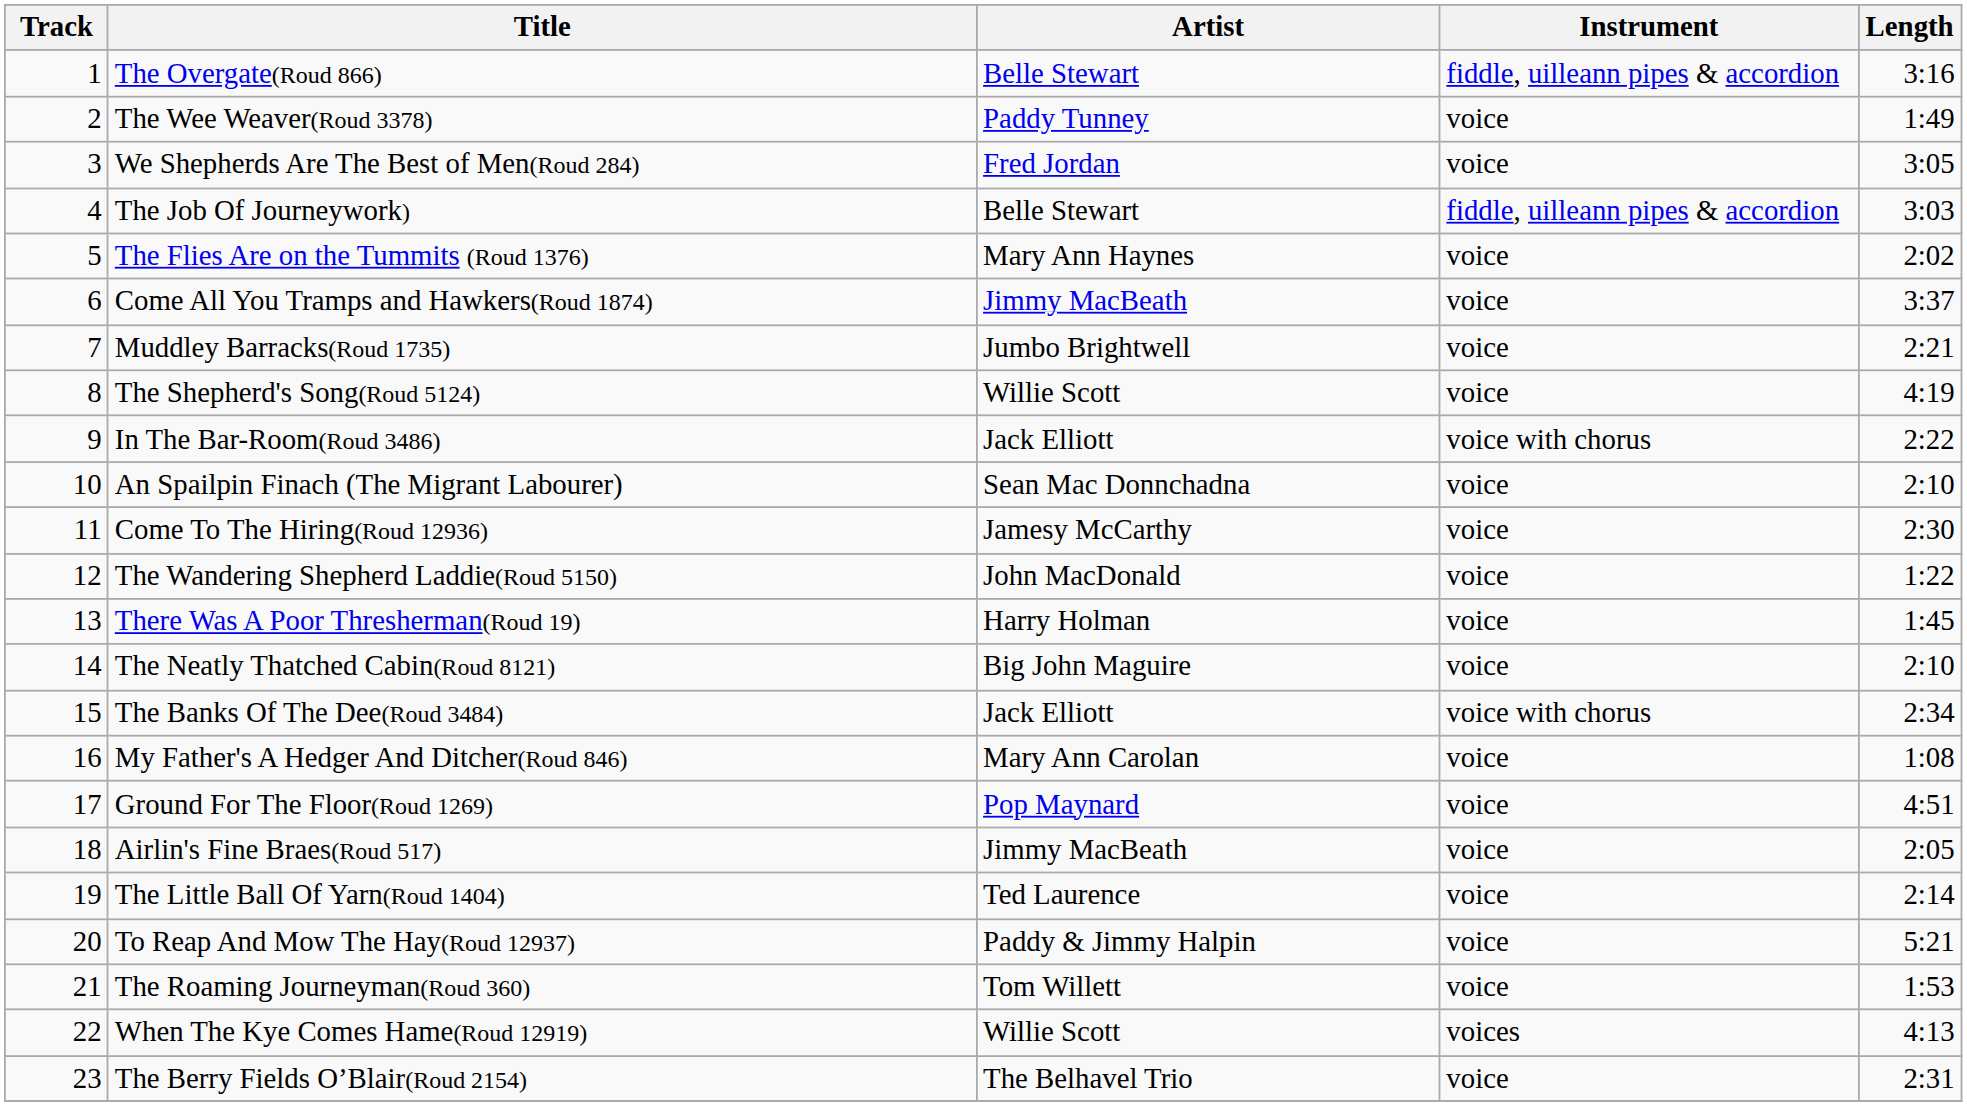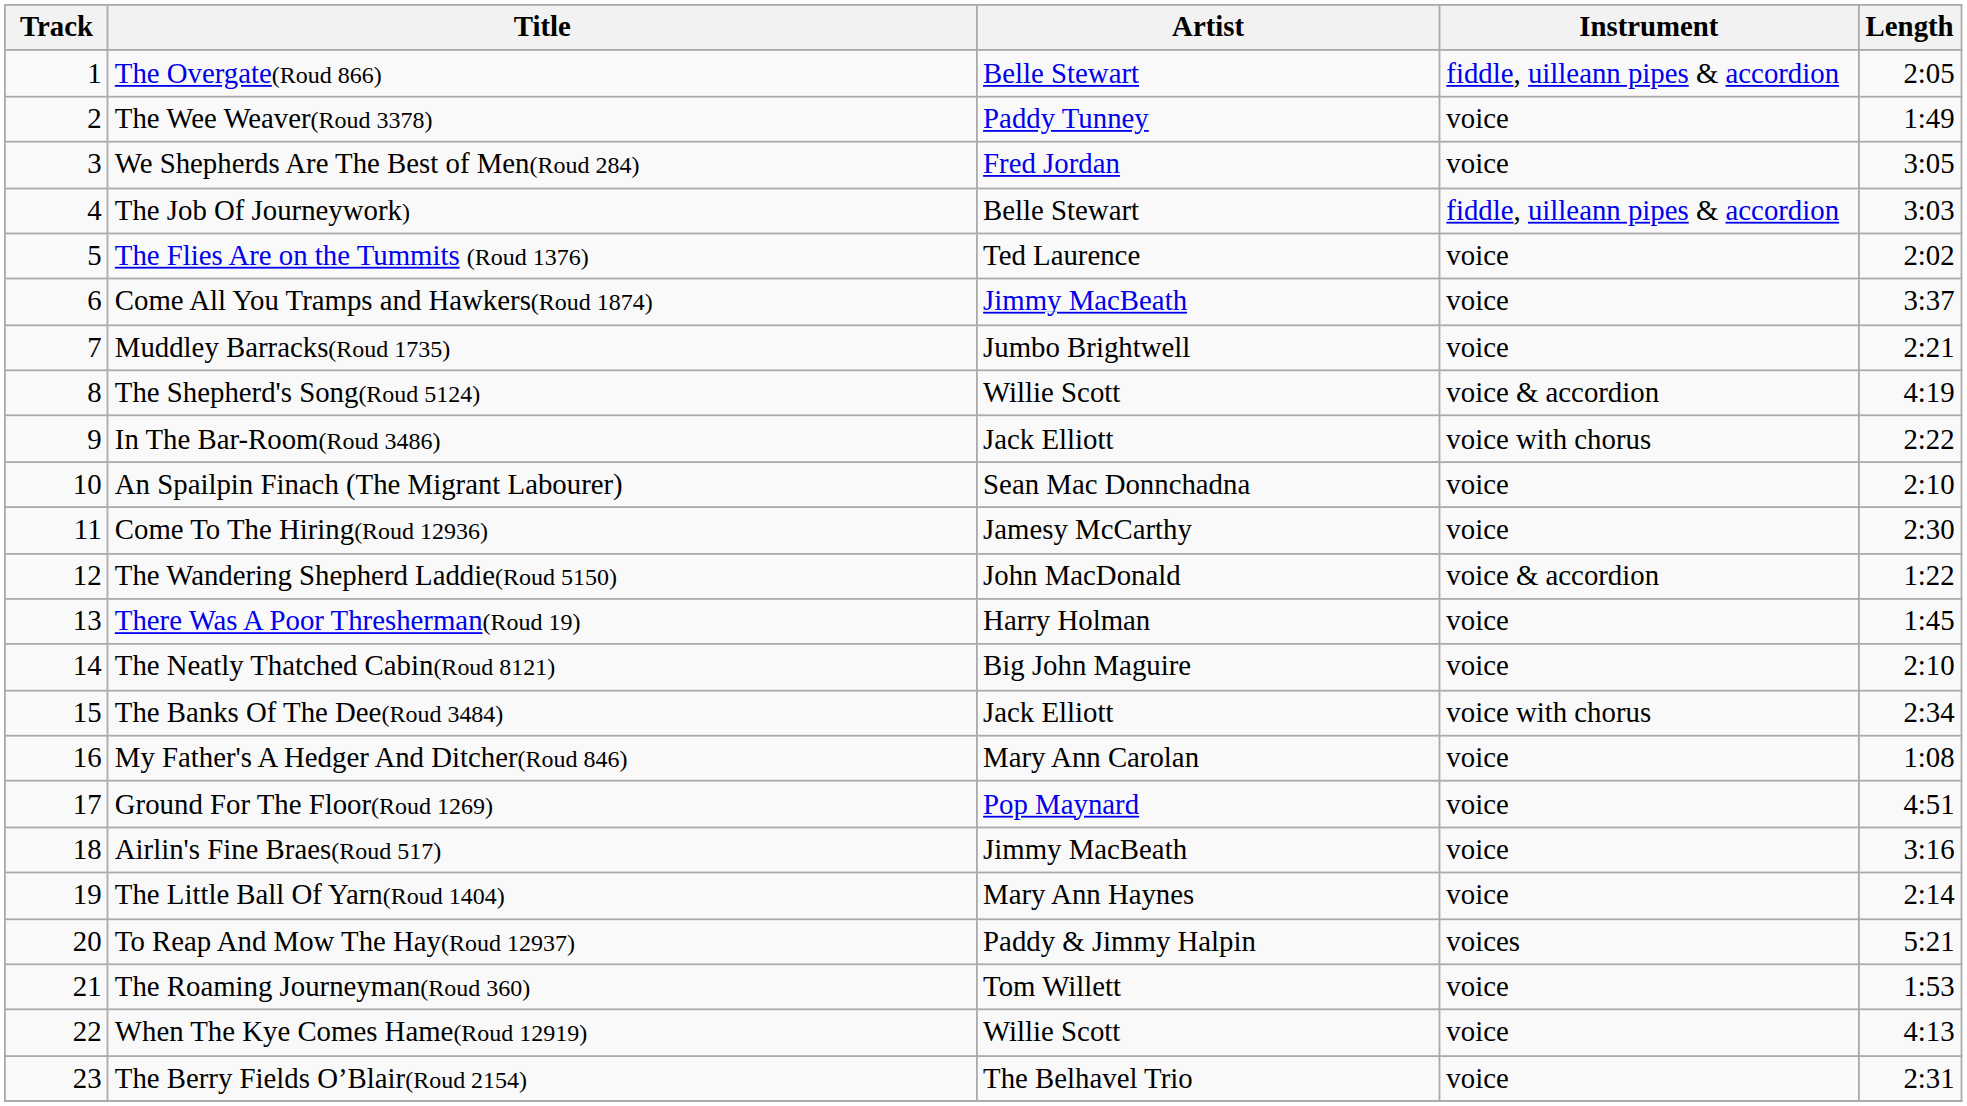The Overgate(Roud 866) | Length: 3:16 -> 2:05
The Flies Are on the Tummits (Roud 1376) | Artist: Mary Ann Haynes -> Ted Laurence
The Shepherd's Song(Roud 5124) | Instrument: voice -> voice & accordion
The Wandering Shepherd Laddie(Roud 5150) | Instrument: voice -> voice & accordion
Airlin's Fine Braes(Roud 517) | Length: 2:05 -> 3:16
The Little Ball Of Yarn(Roud 1404) | Artist: Ted Laurence -> Mary Ann Haynes
To Reap And Mow The Hay(Roud 12937) | Instrument: voice -> voices
When The Kye Comes Hame(Roud 12919) | Instrument: voices -> voice
